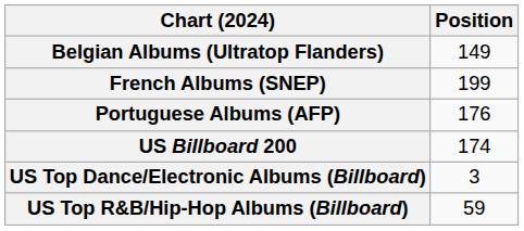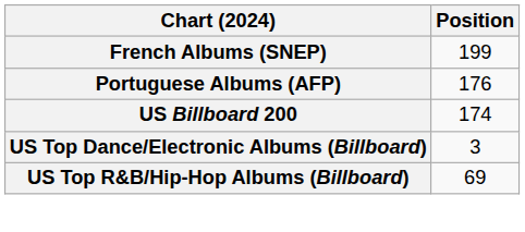- row: Belgian Albums (Ultratop Flanders) | 149
US Top R&B/Hip-Hop Albums (Billboard) | Position: 59 -> 69
